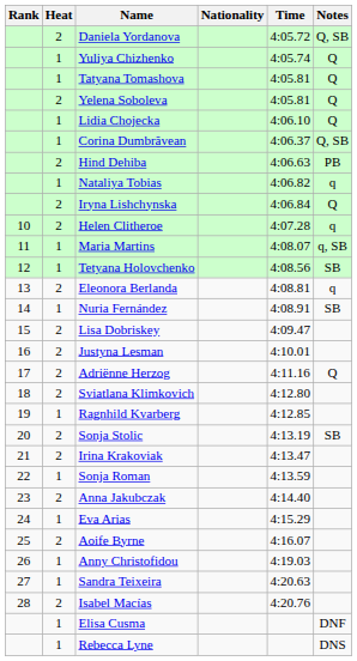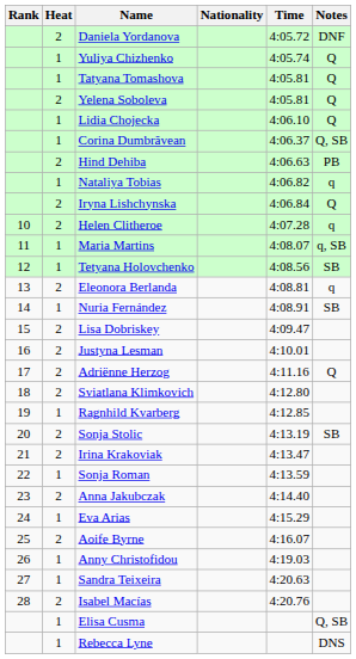Daniela Yordanova | Notes: Q, SB -> DNF
Elisa Cusma | Notes: DNF -> Q, SB
